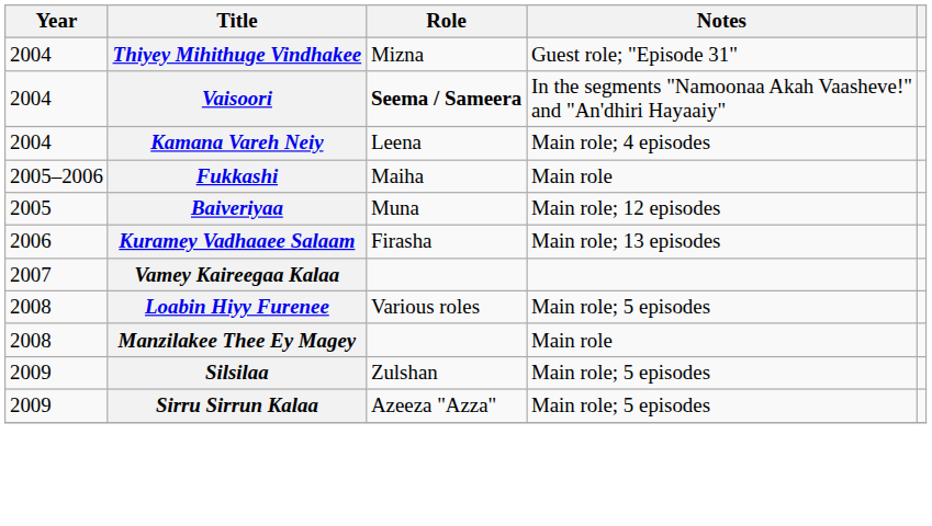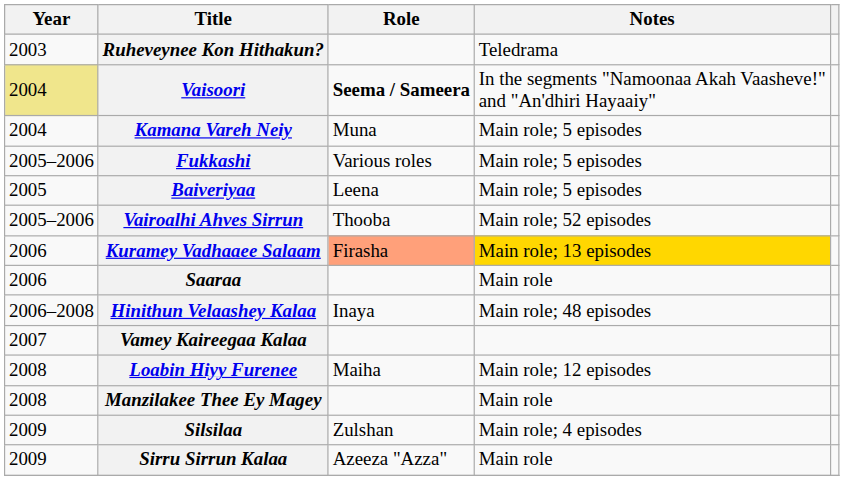+ row: 2003 | Ruheveynee Kon Hithakun? | Teledrama
- row: 2004 | Thiyey Mihithuge Vindhakee | Mizna | Guest role; "Episode 31"
Vaisoori | Year: no background -> khaki background
Kamana Vareh Neiy | Role: Leena -> Muna
Kamana Vareh Neiy | Notes: Main role; 4 episodes -> Main role; 5 episodes
Fukkashi | Role: Maiha -> Various roles
Fukkashi | Notes: Main role -> Main role; 5 episodes
Baiveriyaa | Role: Muna -> Leena
Baiveriyaa | Notes: Main role; 12 episodes -> Main role; 5 episodes
+ row: 2005–2006 | Vairoalhi Ahves Sirrun | Thooba | Main role; 52 episodes
Kuramey Vadhaaee Salaam | Role: no background -> lightsalmon background
Kuramey Vadhaaee Salaam | Notes: no background -> gold background
+ row: 2006 | Saaraa | Main role
+ row: 2006–2008 | Hinithun Velaashey Kalaa | Inaya | Main role; 48 episodes
Loabin Hiyy Furenee | Role: Various roles -> Maiha
Loabin Hiyy Furenee | Notes: Main role; 5 episodes -> Main role; 12 episodes
Silsilaa | Notes: Main role; 5 episodes -> Main role; 4 episodes
Sirru Sirrun Kalaa | Notes: Main role; 5 episodes -> Main role
